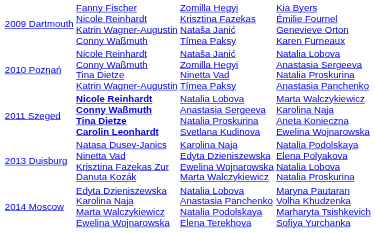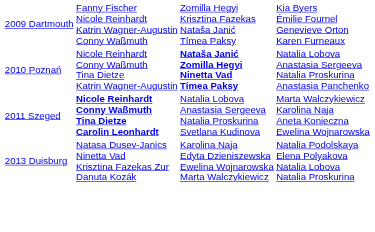2010 Poznań | column 3: normal -> bold
- row: 2014 Moscow | Edyta Dzieniszewska Karolina Naja Marta Walczykiewicz Ewelina Wojnarowska | Natalia Lobova Anastasia Panchenko Natalia Podolskaya Elena Terekhova | Maryna Pautaran Volha Khudzenka Marharyta Tsishkevich Sofiya Yurchanka
